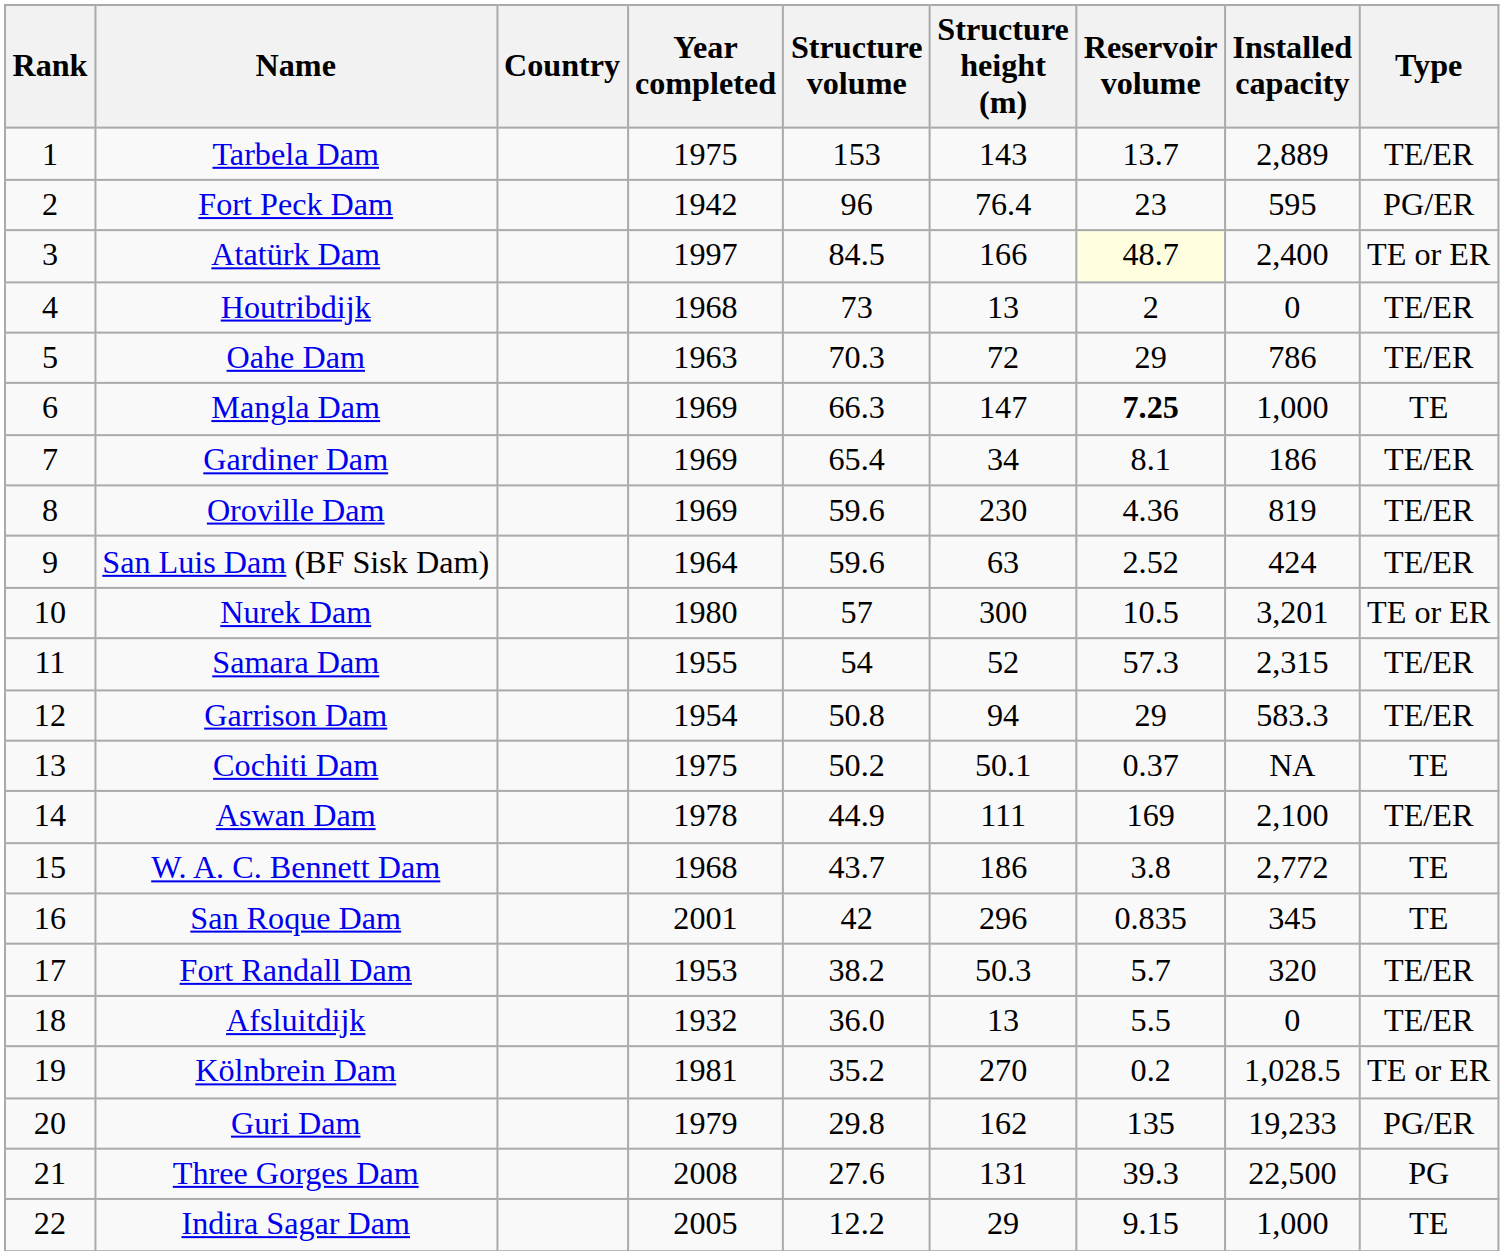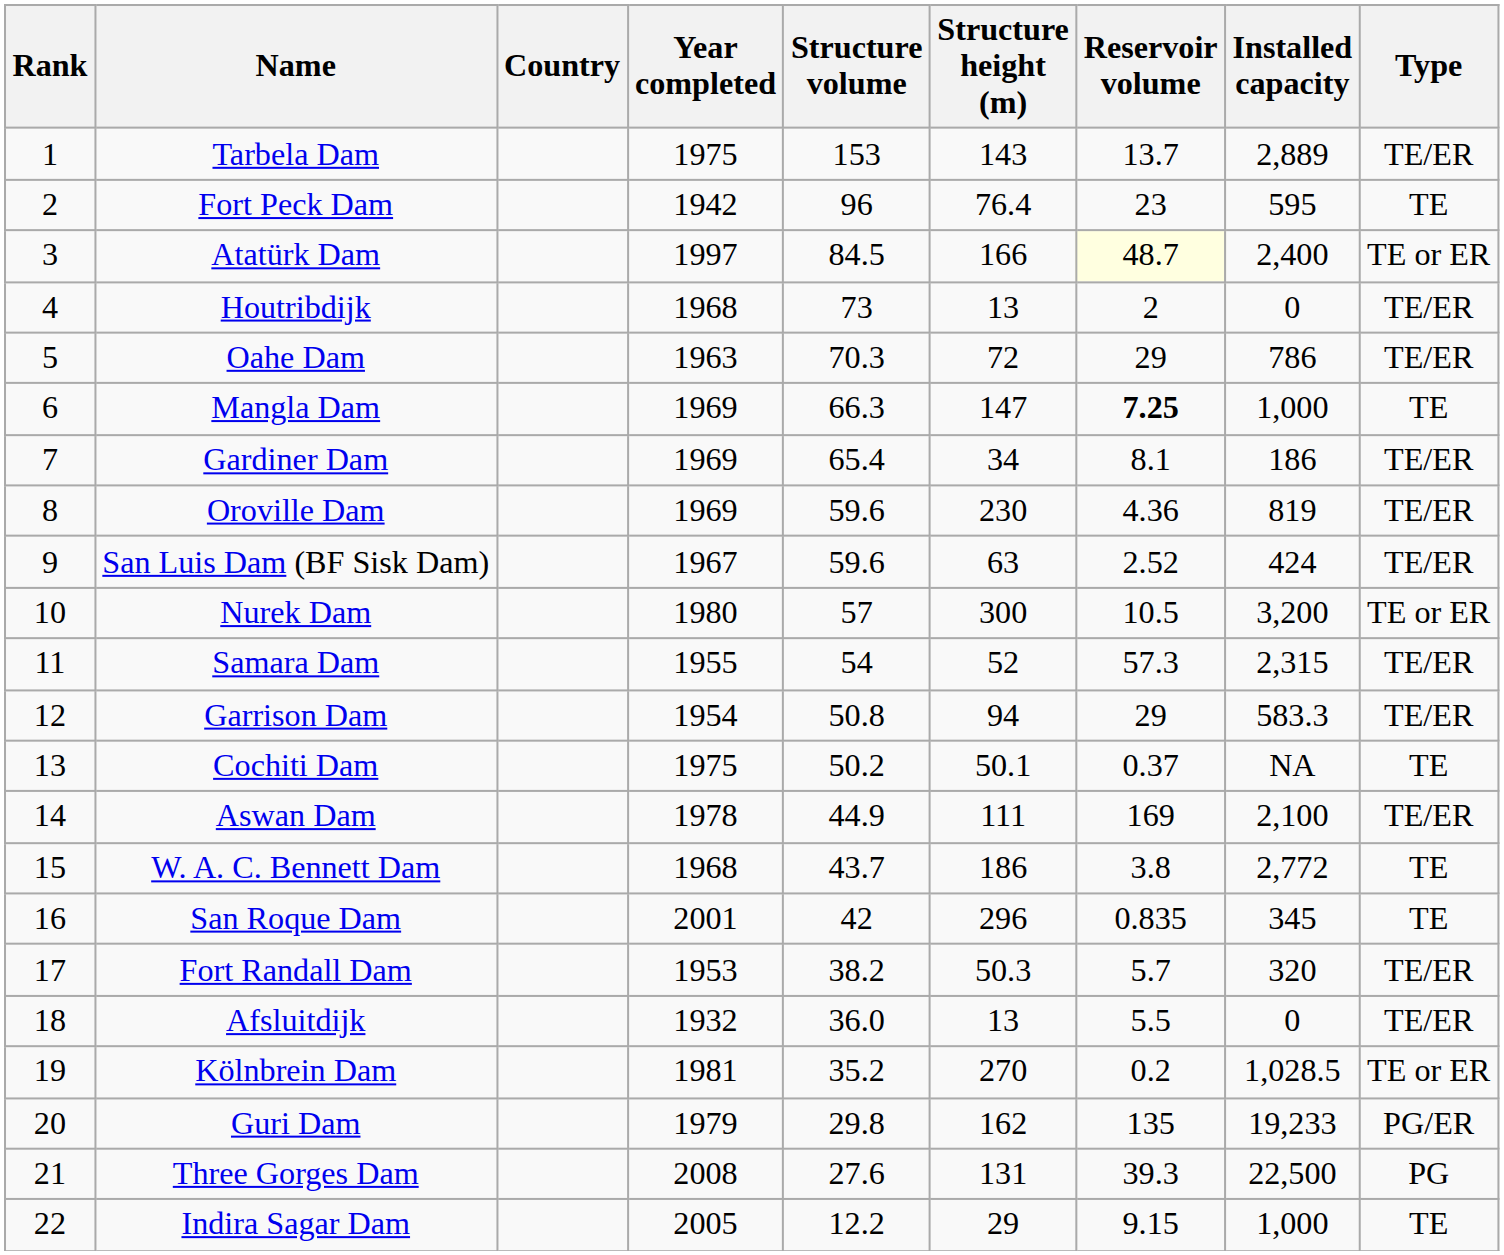Fort Peck Dam | Type: PG/ER -> TE
San Luis Dam (BF Sisk Dam) | Year completed: 1964 -> 1967
Nurek Dam | Installed capacity: 3,201 -> 3,200
